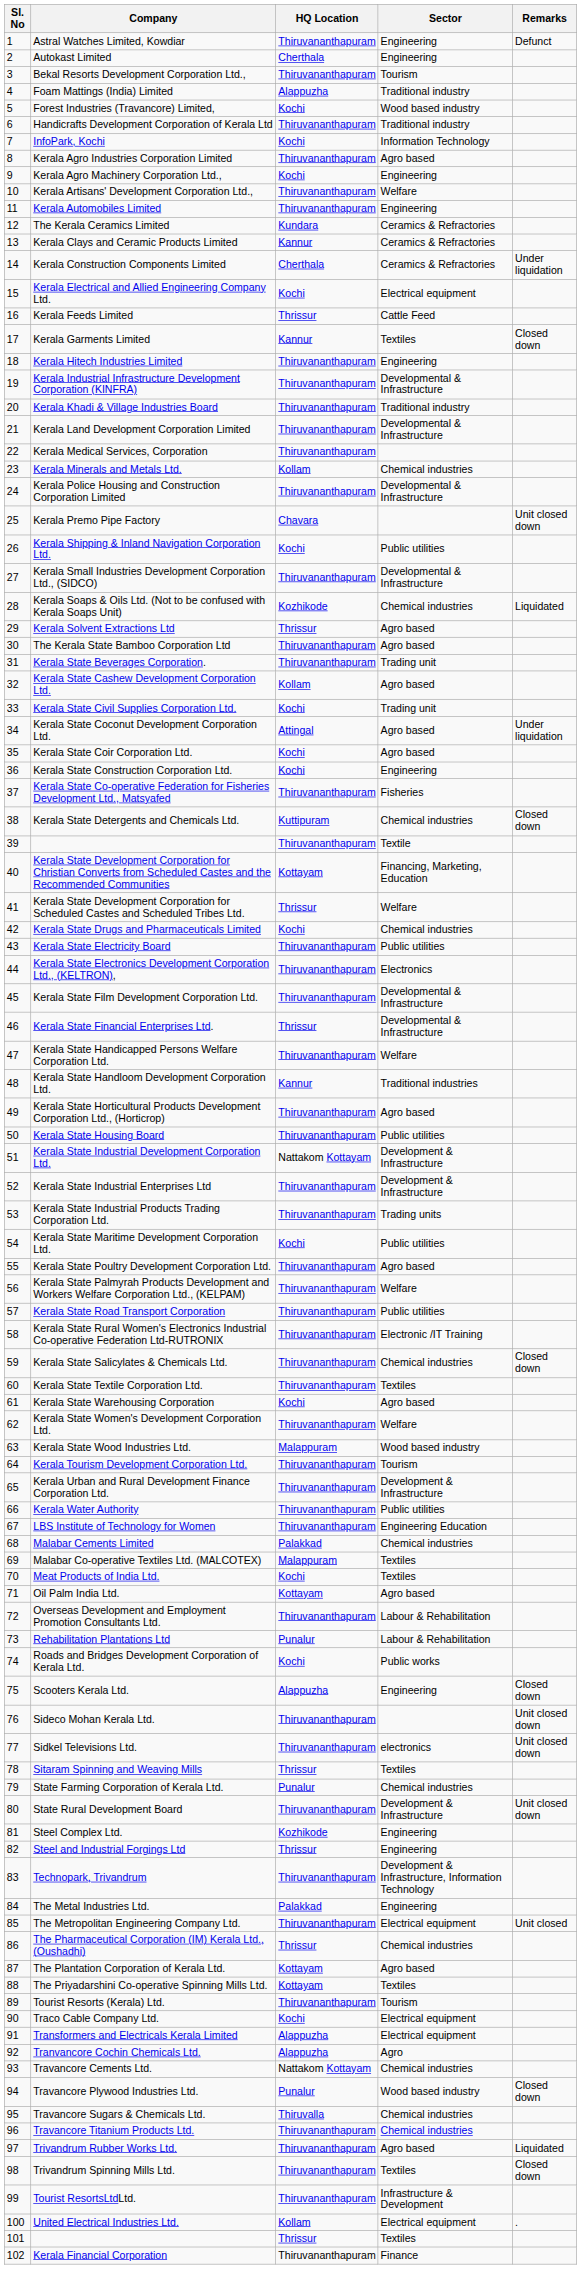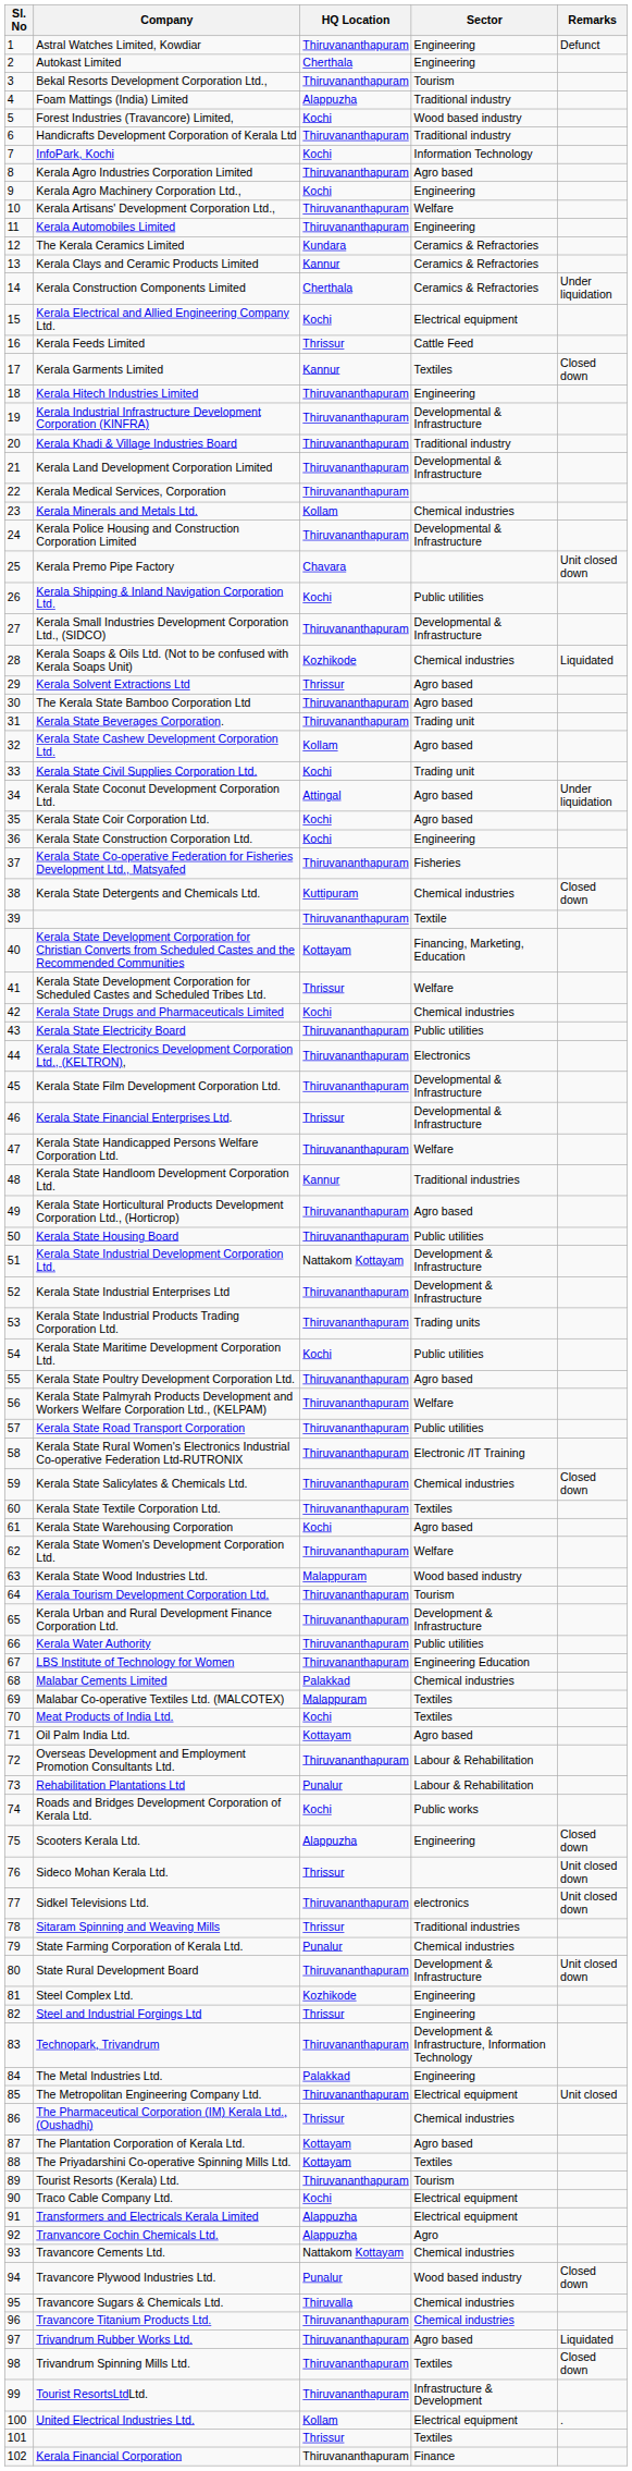Sideco Mohan Kerala Ltd. | HQ Location: Thiruvananthapuram -> Thrissur
Sitaram Spinning and Weaving Mills | Sector: Textiles -> Traditional industries
